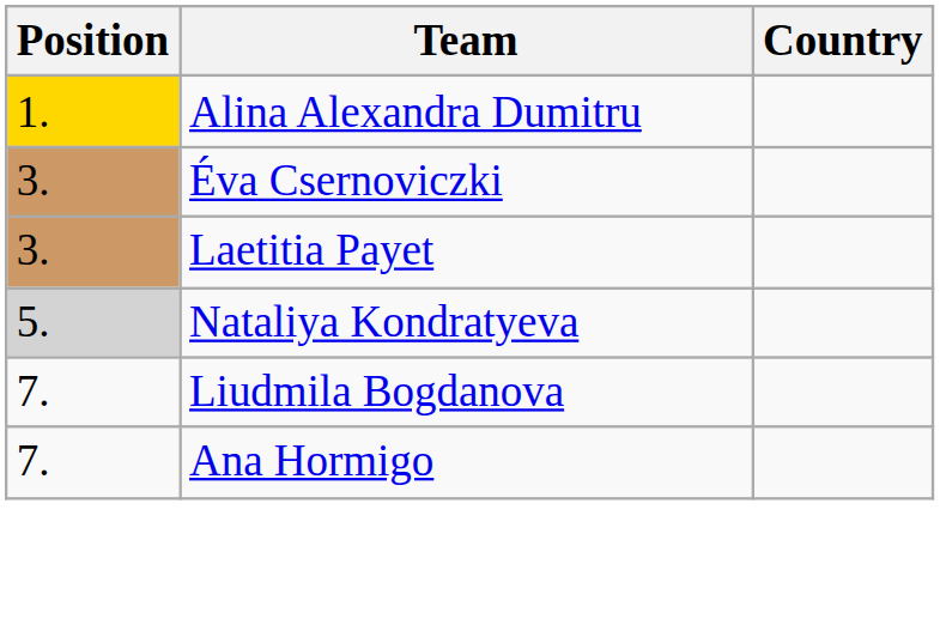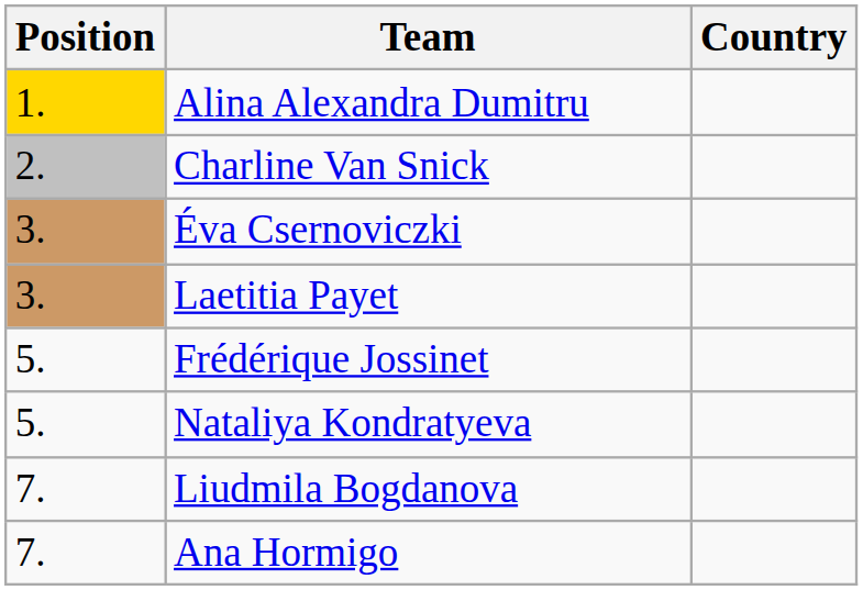+ row: 2. | Charline Van Snick
+ row: 5. | Frédérique Jossinet
Nataliya Kondratyeva | Position: lightgrey background -> no background
